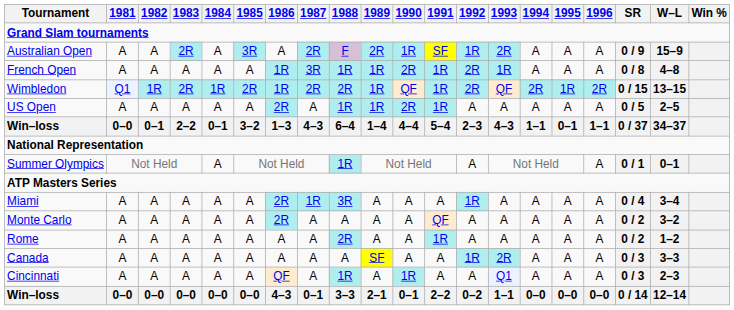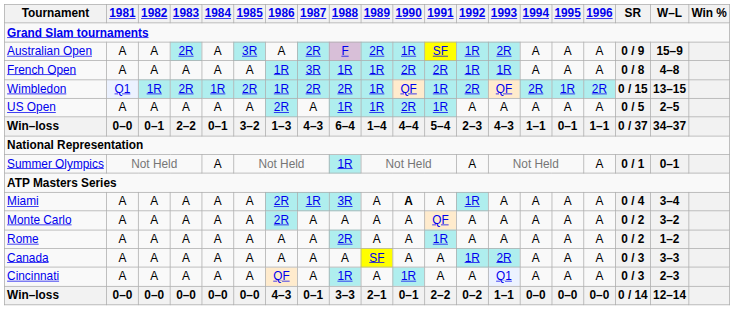French Open | 1991: 1R -> 2R
French Open | 1992: 2R -> 1R
Miami | 1990: normal -> bold
